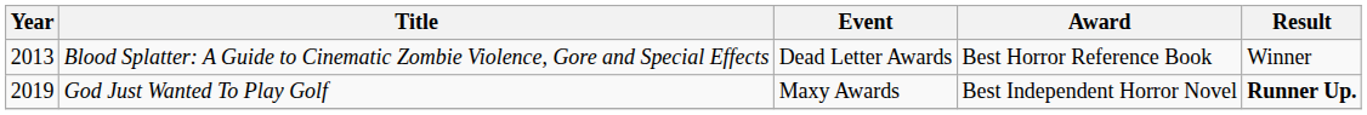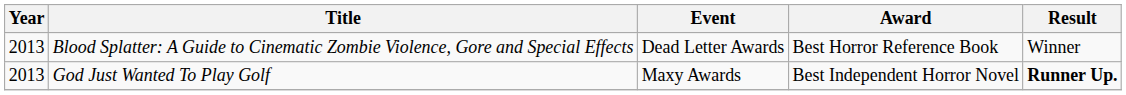God Just Wanted To Play Golf | Year: 2019 -> 2013
